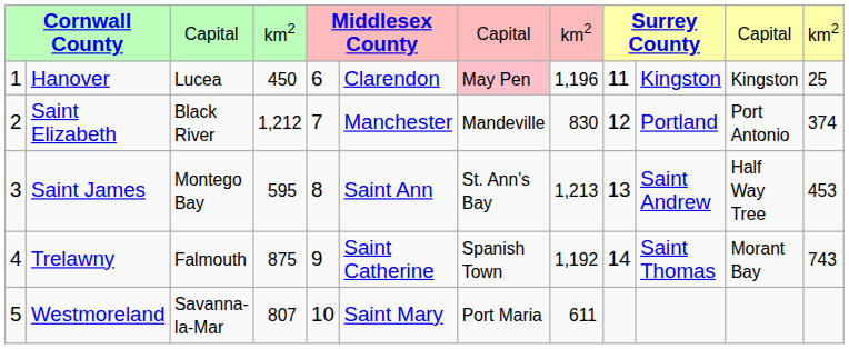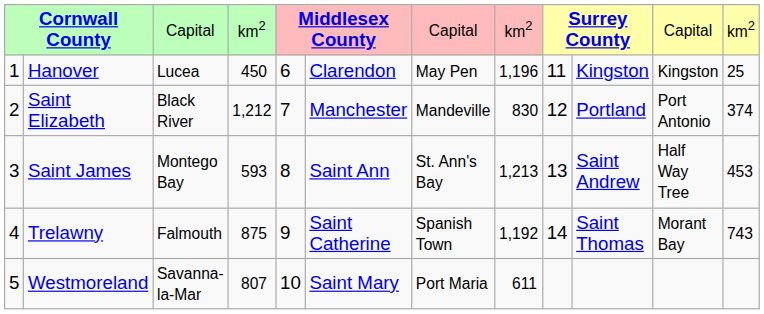Hanover | column 7: pink background -> no background
Saint James | column 4: 595 -> 593
